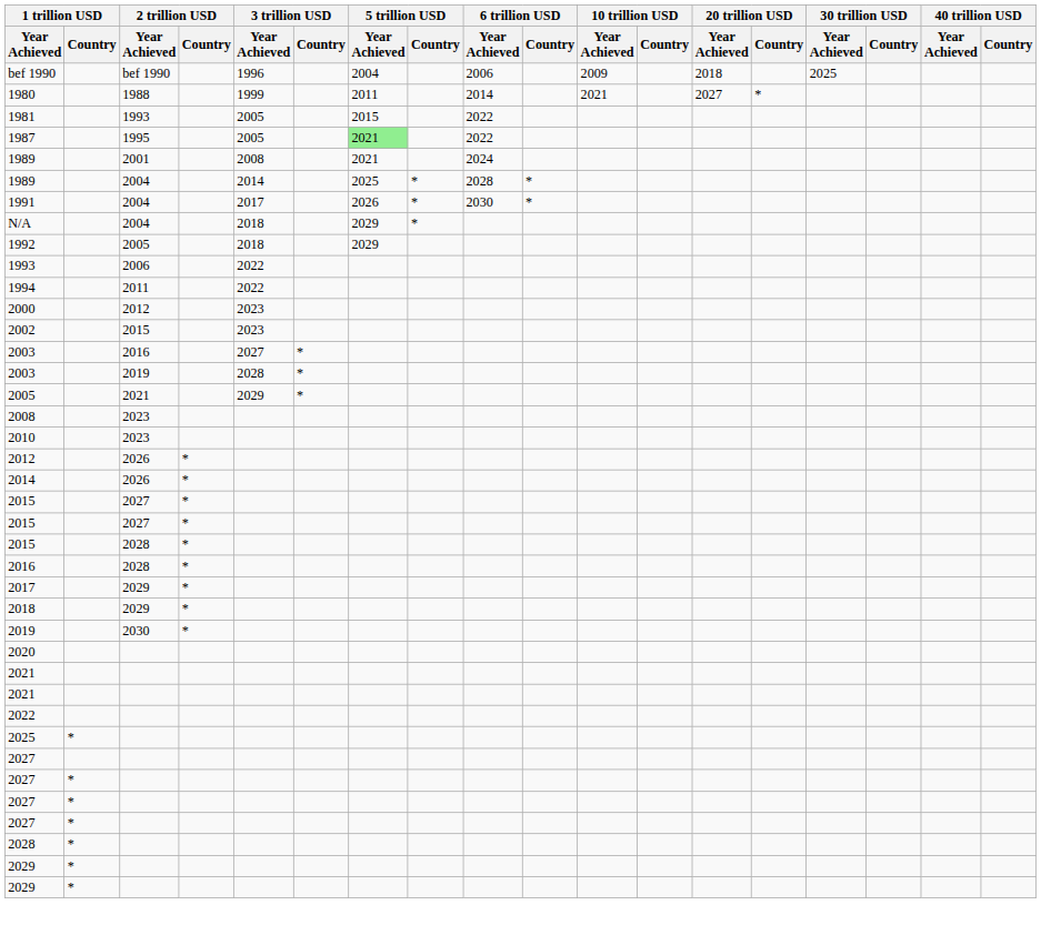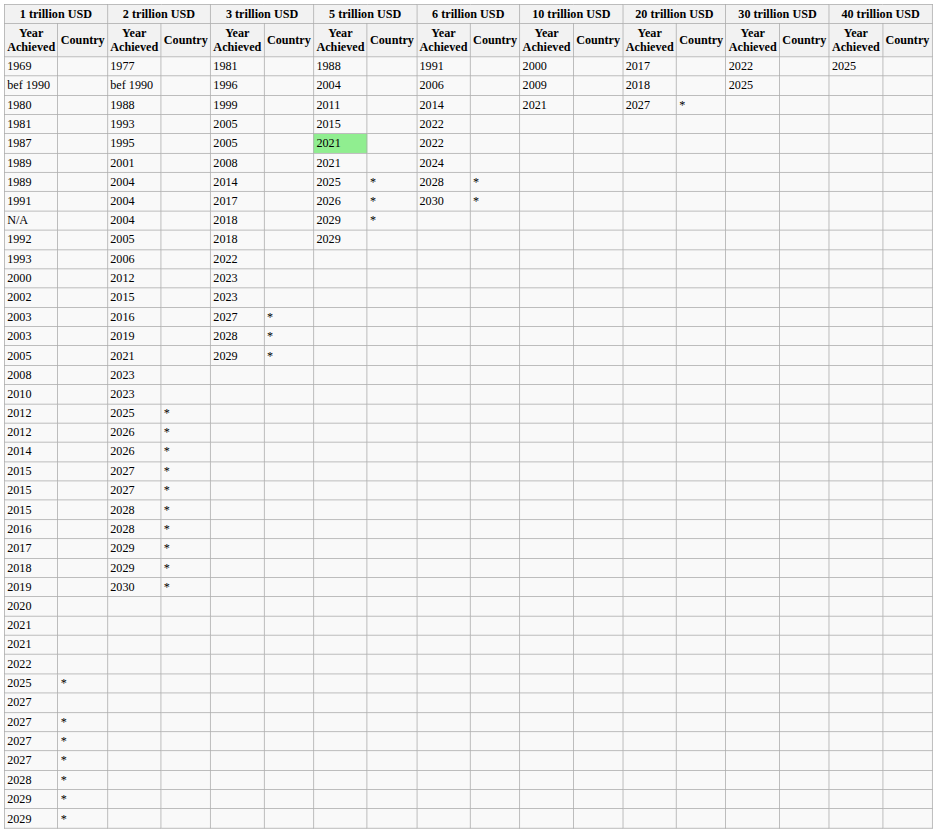+ row: 1969 | 1977 | 1981 | 1988 | 1991 | 2000 | 2017 | 2022 | 2025
- row: 1994 | 2011 | 2022
+ row: 2012 | 2025 | *
